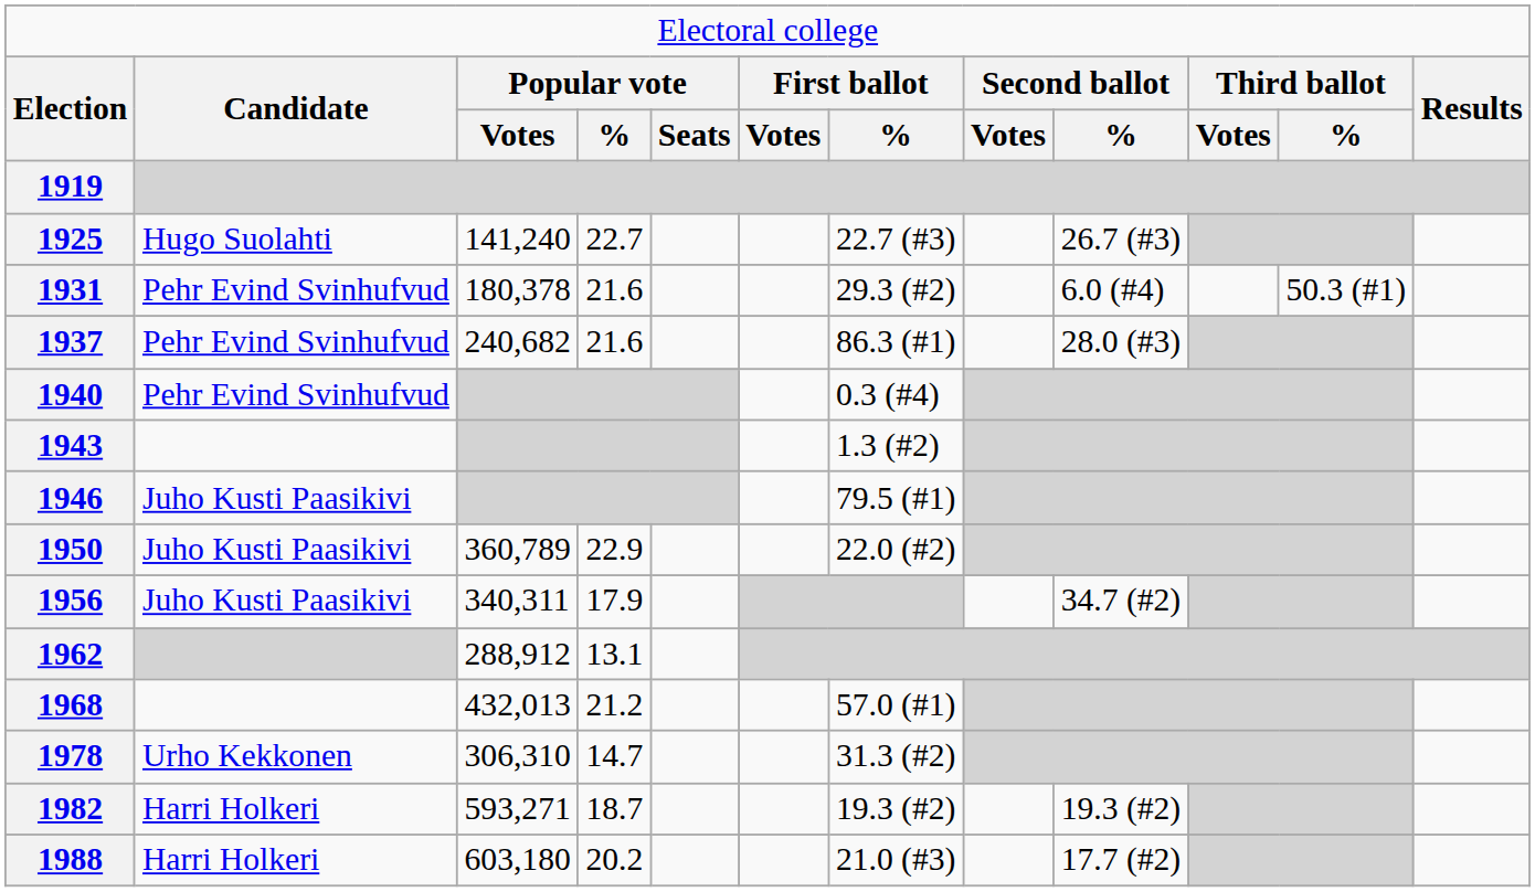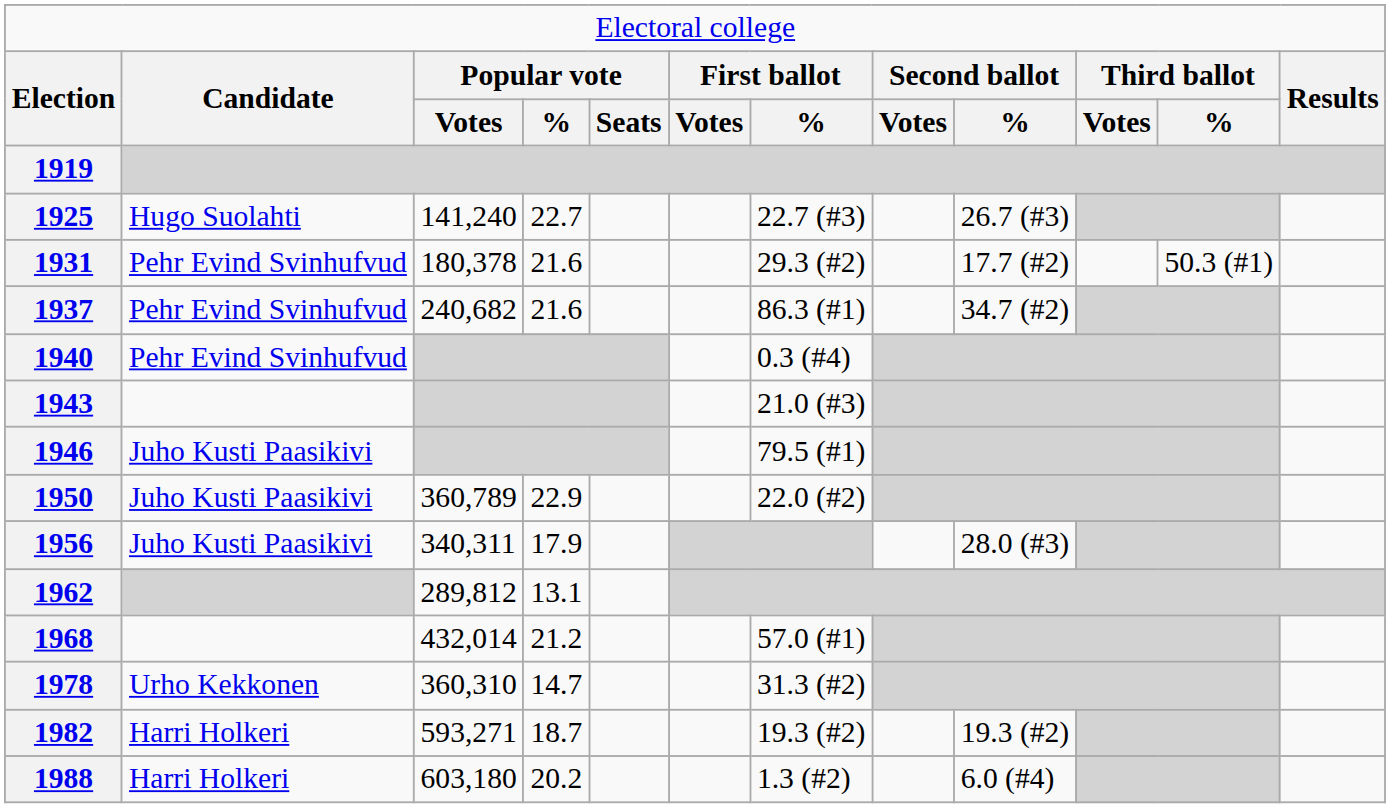1931 | column 9: 6.0 (#4) -> 17.7 (#2)
1937 | column 9: 28.0 (#3) -> 34.7 (#2)
1943 | column 7: 1.3 (#2) -> 21.0 (#3)
1956 | column 9: 34.7 (#2) -> 28.0 (#3)
1962 | column 3: 288,912 -> 289,812
1968 | column 3: 432,013 -> 432,014
1978 | column 3: 306,310 -> 360,310
1988 | column 7: 21.0 (#3) -> 1.3 (#2)
1988 | column 9: 17.7 (#2) -> 6.0 (#4)
